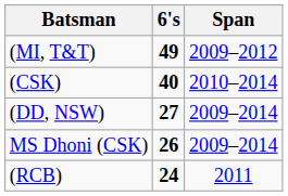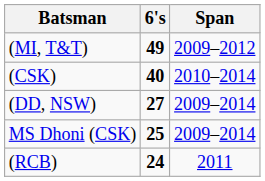MS Dhoni (CSK) | 6's: 26 -> 25
